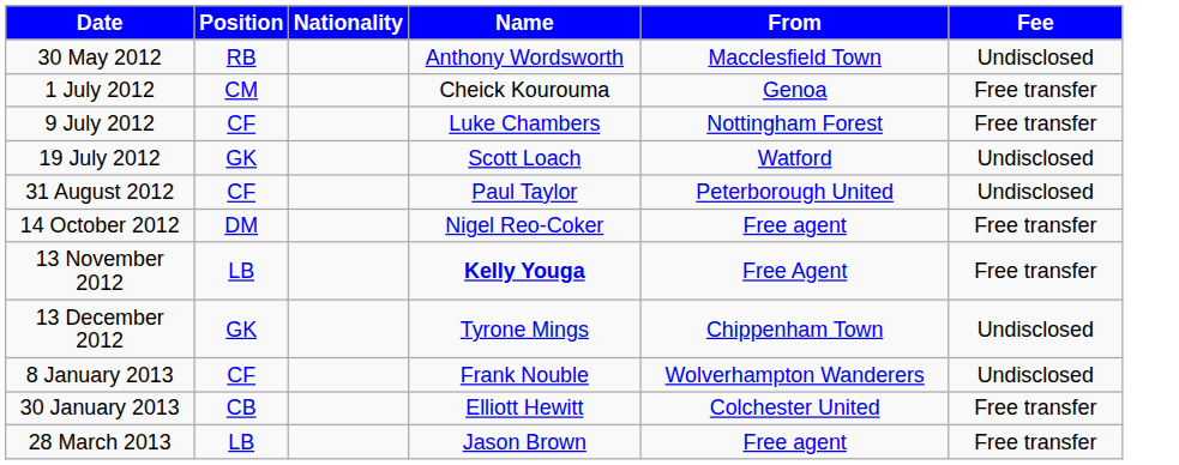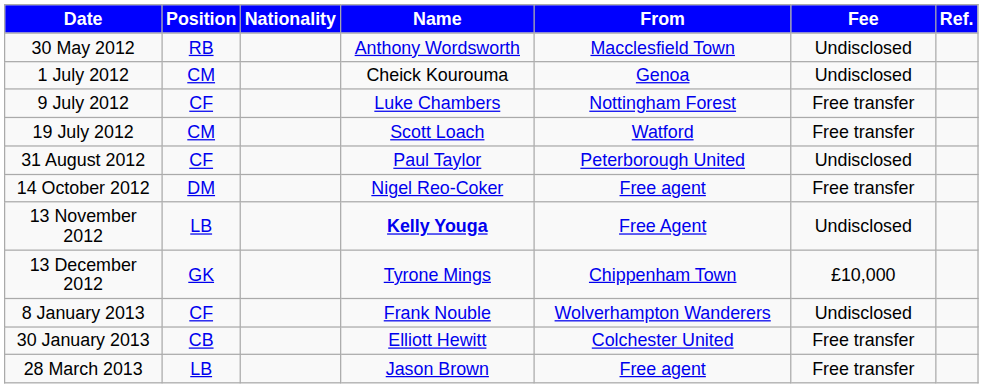+ column: Ref.
1 July 2012 | Fee: Free transfer -> Undisclosed
19 July 2012 | Position: GK -> CM
19 July 2012 | Fee: Undisclosed -> Free transfer
13 November 2012 | Fee: Free transfer -> Undisclosed
13 December 2012 | Fee: Undisclosed -> £10,000
